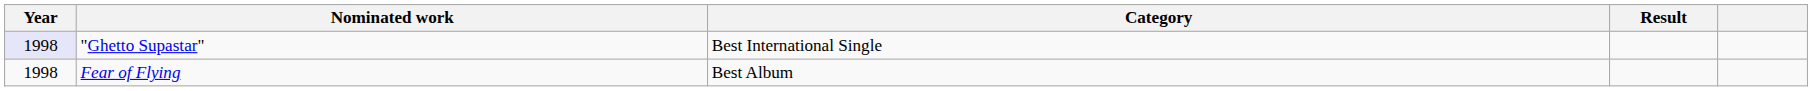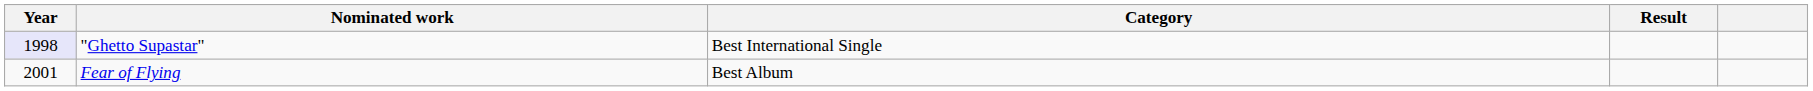Fear of Flying | Year: 1998 -> 2001
